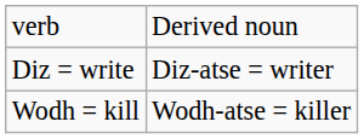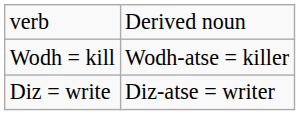rows swapped: Wodh = kill <-> Diz = write
